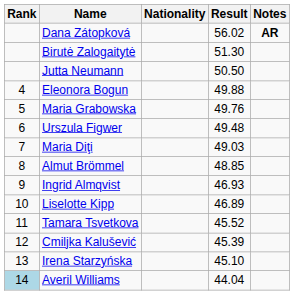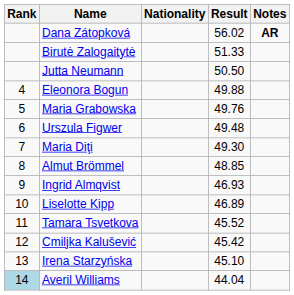Birutė Zalogaitytė | Result: 51.30 -> 51.33
Maria Diţi | Result: 49.03 -> 49.30
Cmiljka Kalušević | Result: 45.39 -> 45.42
